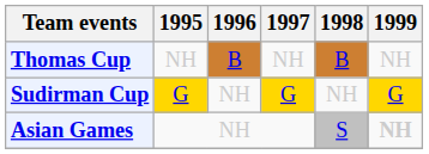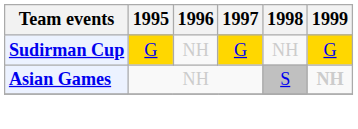- row: Thomas Cup | NH | B | NH | B | NH
